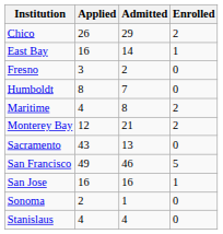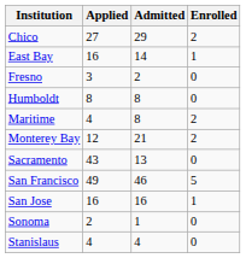Chico | Applied: 26 -> 27
Humboldt | Admitted: 7 -> 8
